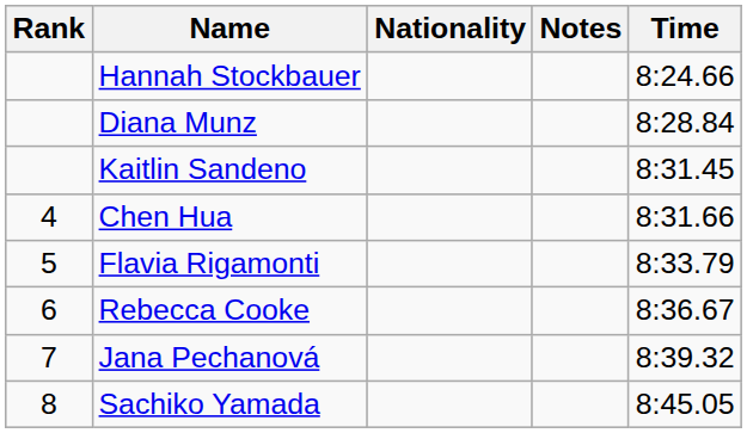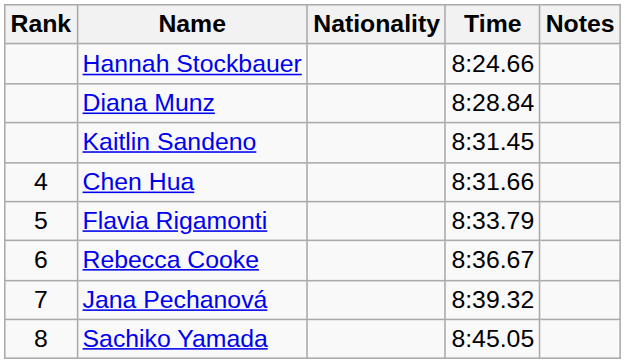columns swapped: Time <-> Notes
